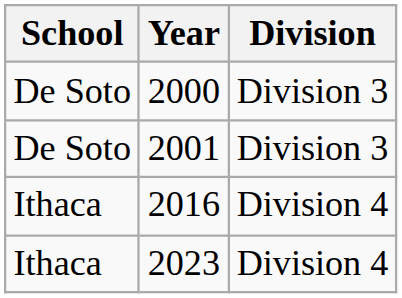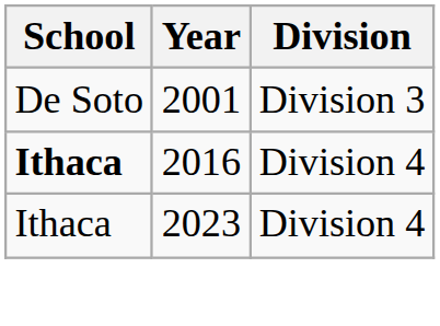- row: De Soto | 2000 | Division 3
2016 | School: normal -> bold
